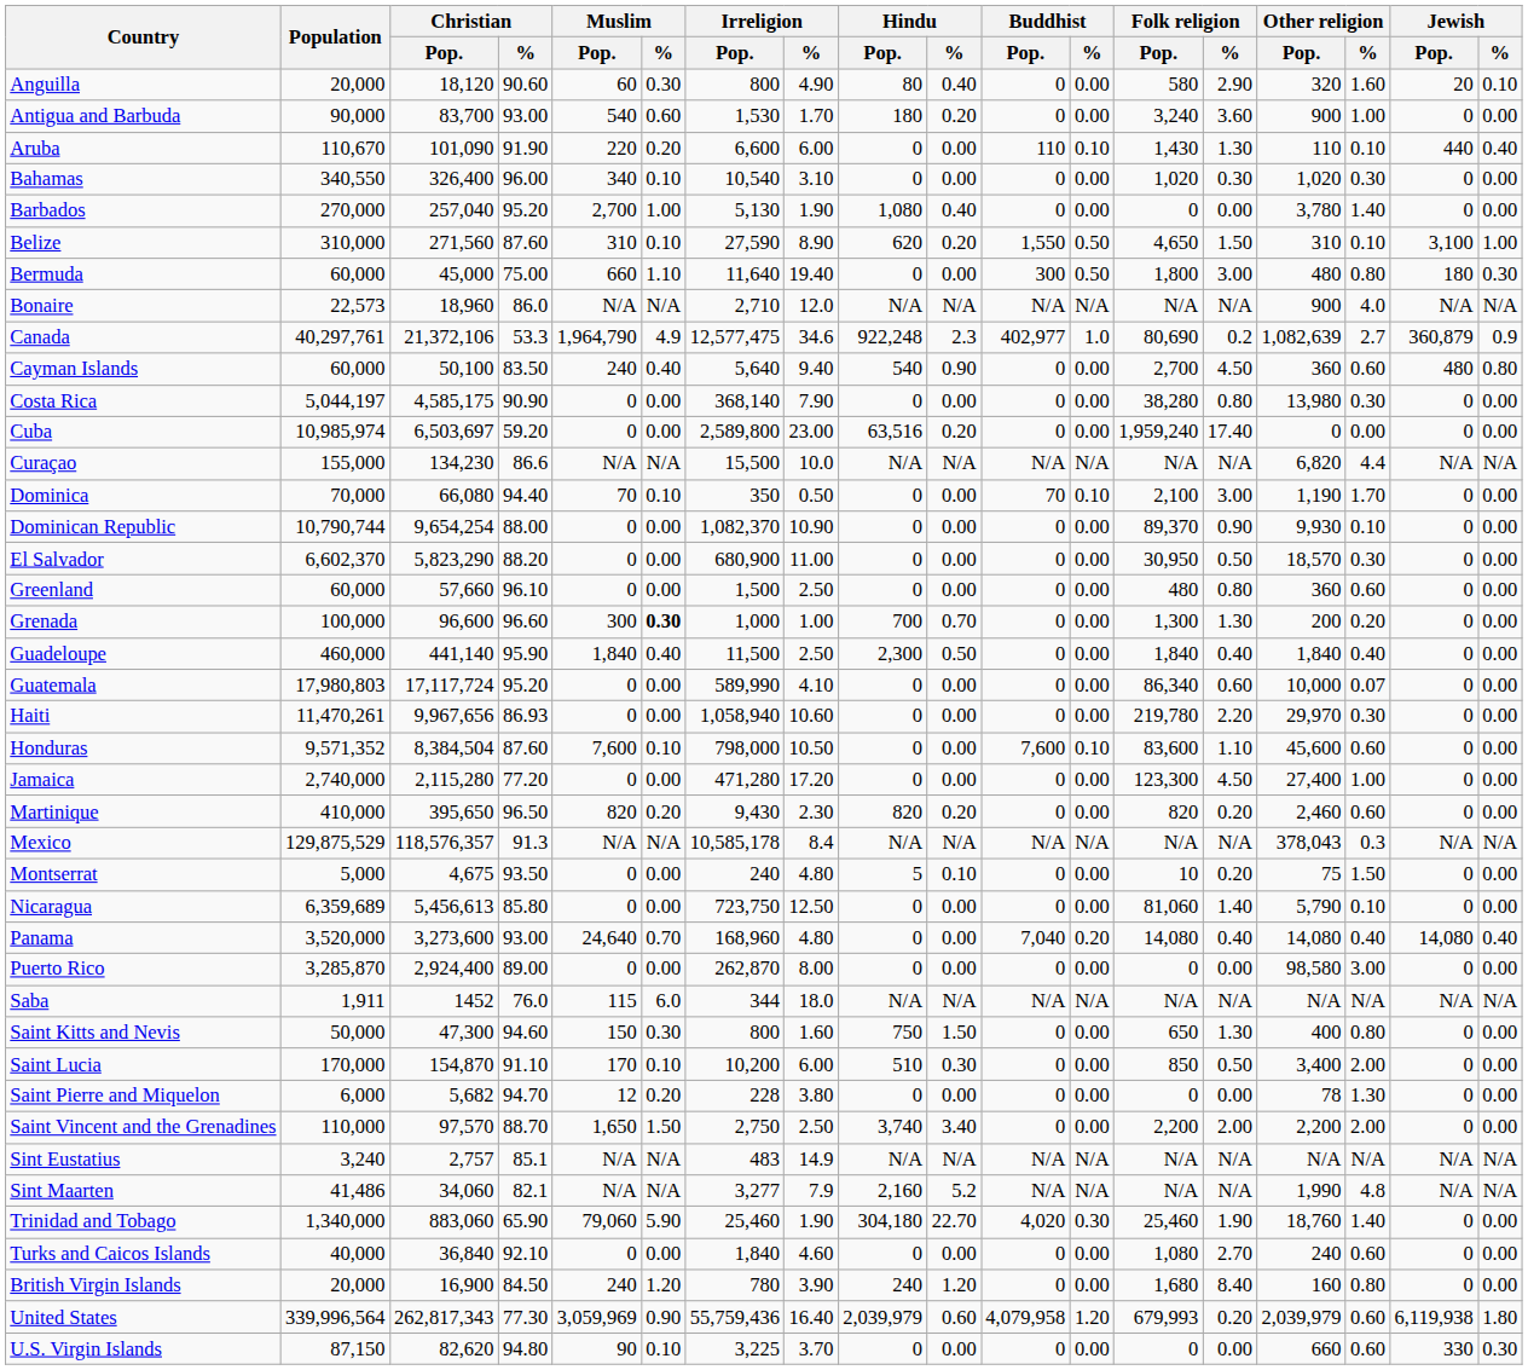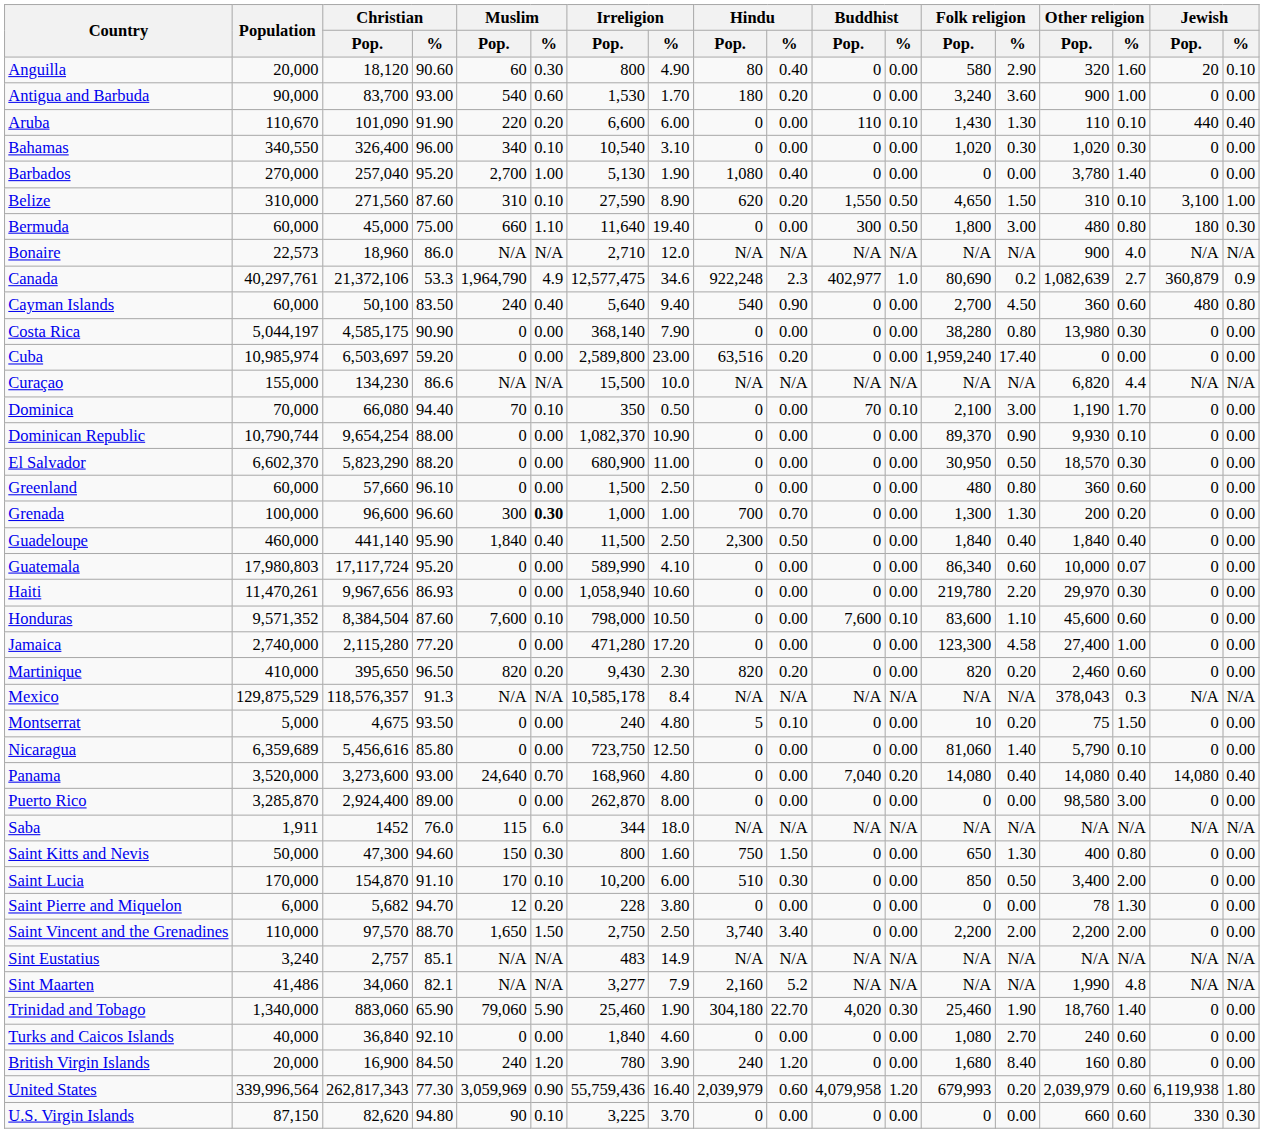Jamaica | Folk religion / %: 4.50 -> 4.58
Nicaragua | Christian / Pop.: 5,456,613 -> 5,456,616
